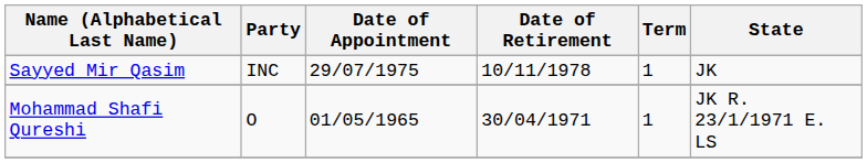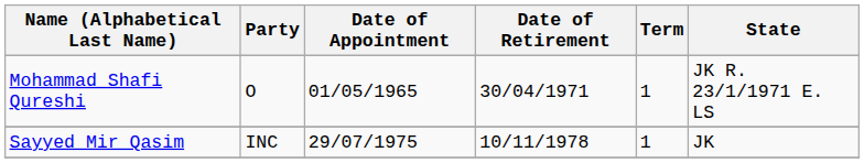rows swapped: Sayyed Mir Qasim <-> Mohammad Shafi Qureshi
